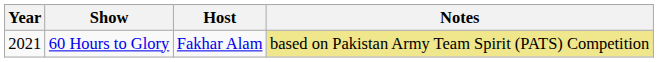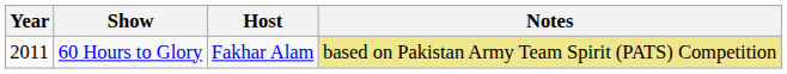60 Hours to Glory | Year: 2021 -> 2011
